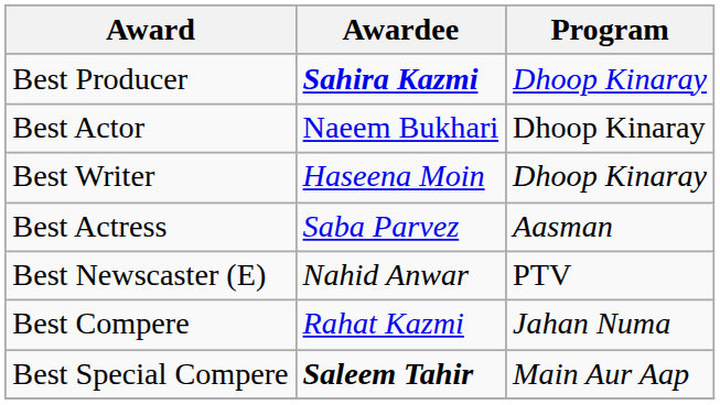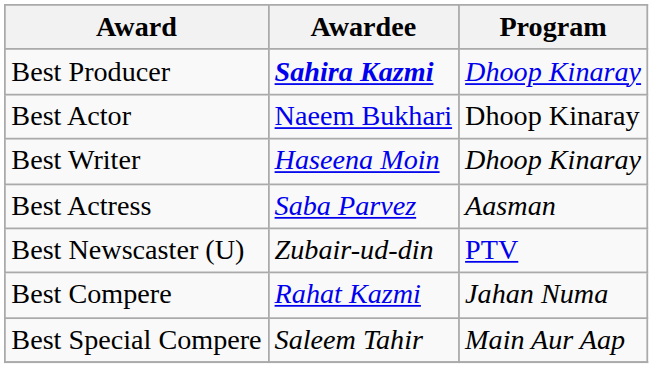+ row: Best Newscaster (U) | Zubair-ud-din | PTV
- row: Best Newscaster (E) | Nahid Anwar | PTV
Best Special Compere | Awardee: bold -> normal
